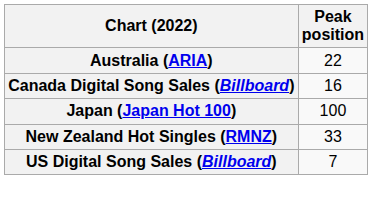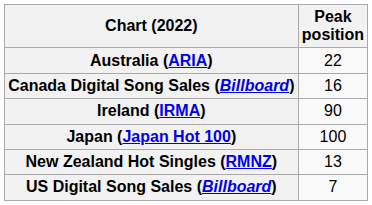+ row: Ireland (IRMA) | 90
New Zealand Hot Singles (RMNZ) | Peak position: 33 -> 13
